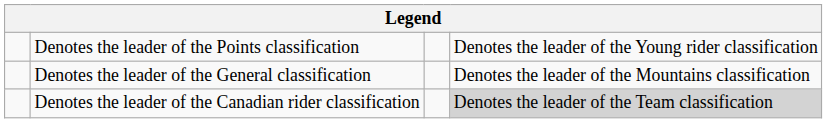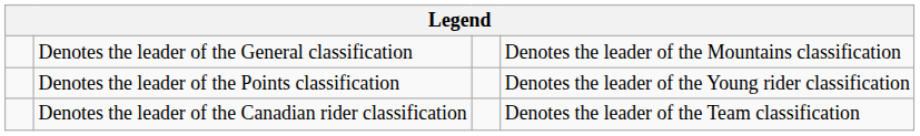rows swapped: Denotes the leader of the General classification <-> Denotes the leader of the Points classification
Denotes the leader of the Canadian rider classification | column 4: lightgrey background -> no background
